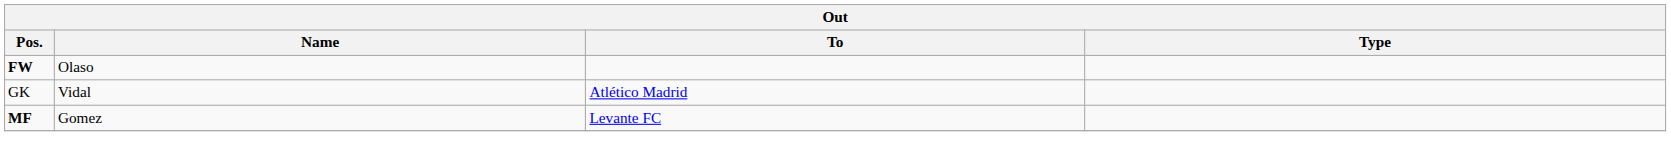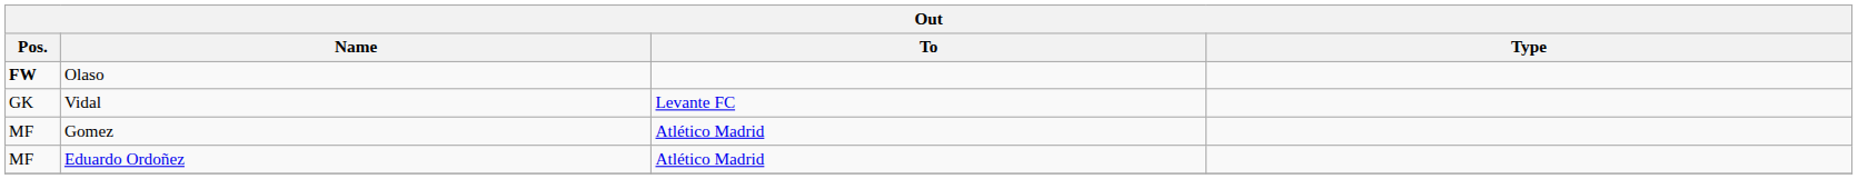Vidal | To: Atlético Madrid -> Levante FC
Gomez | Pos.: bold -> normal
Gomez | To: Levante FC -> Atlético Madrid
+ row: MF | Eduardo Ordoñez | Atlético Madrid
